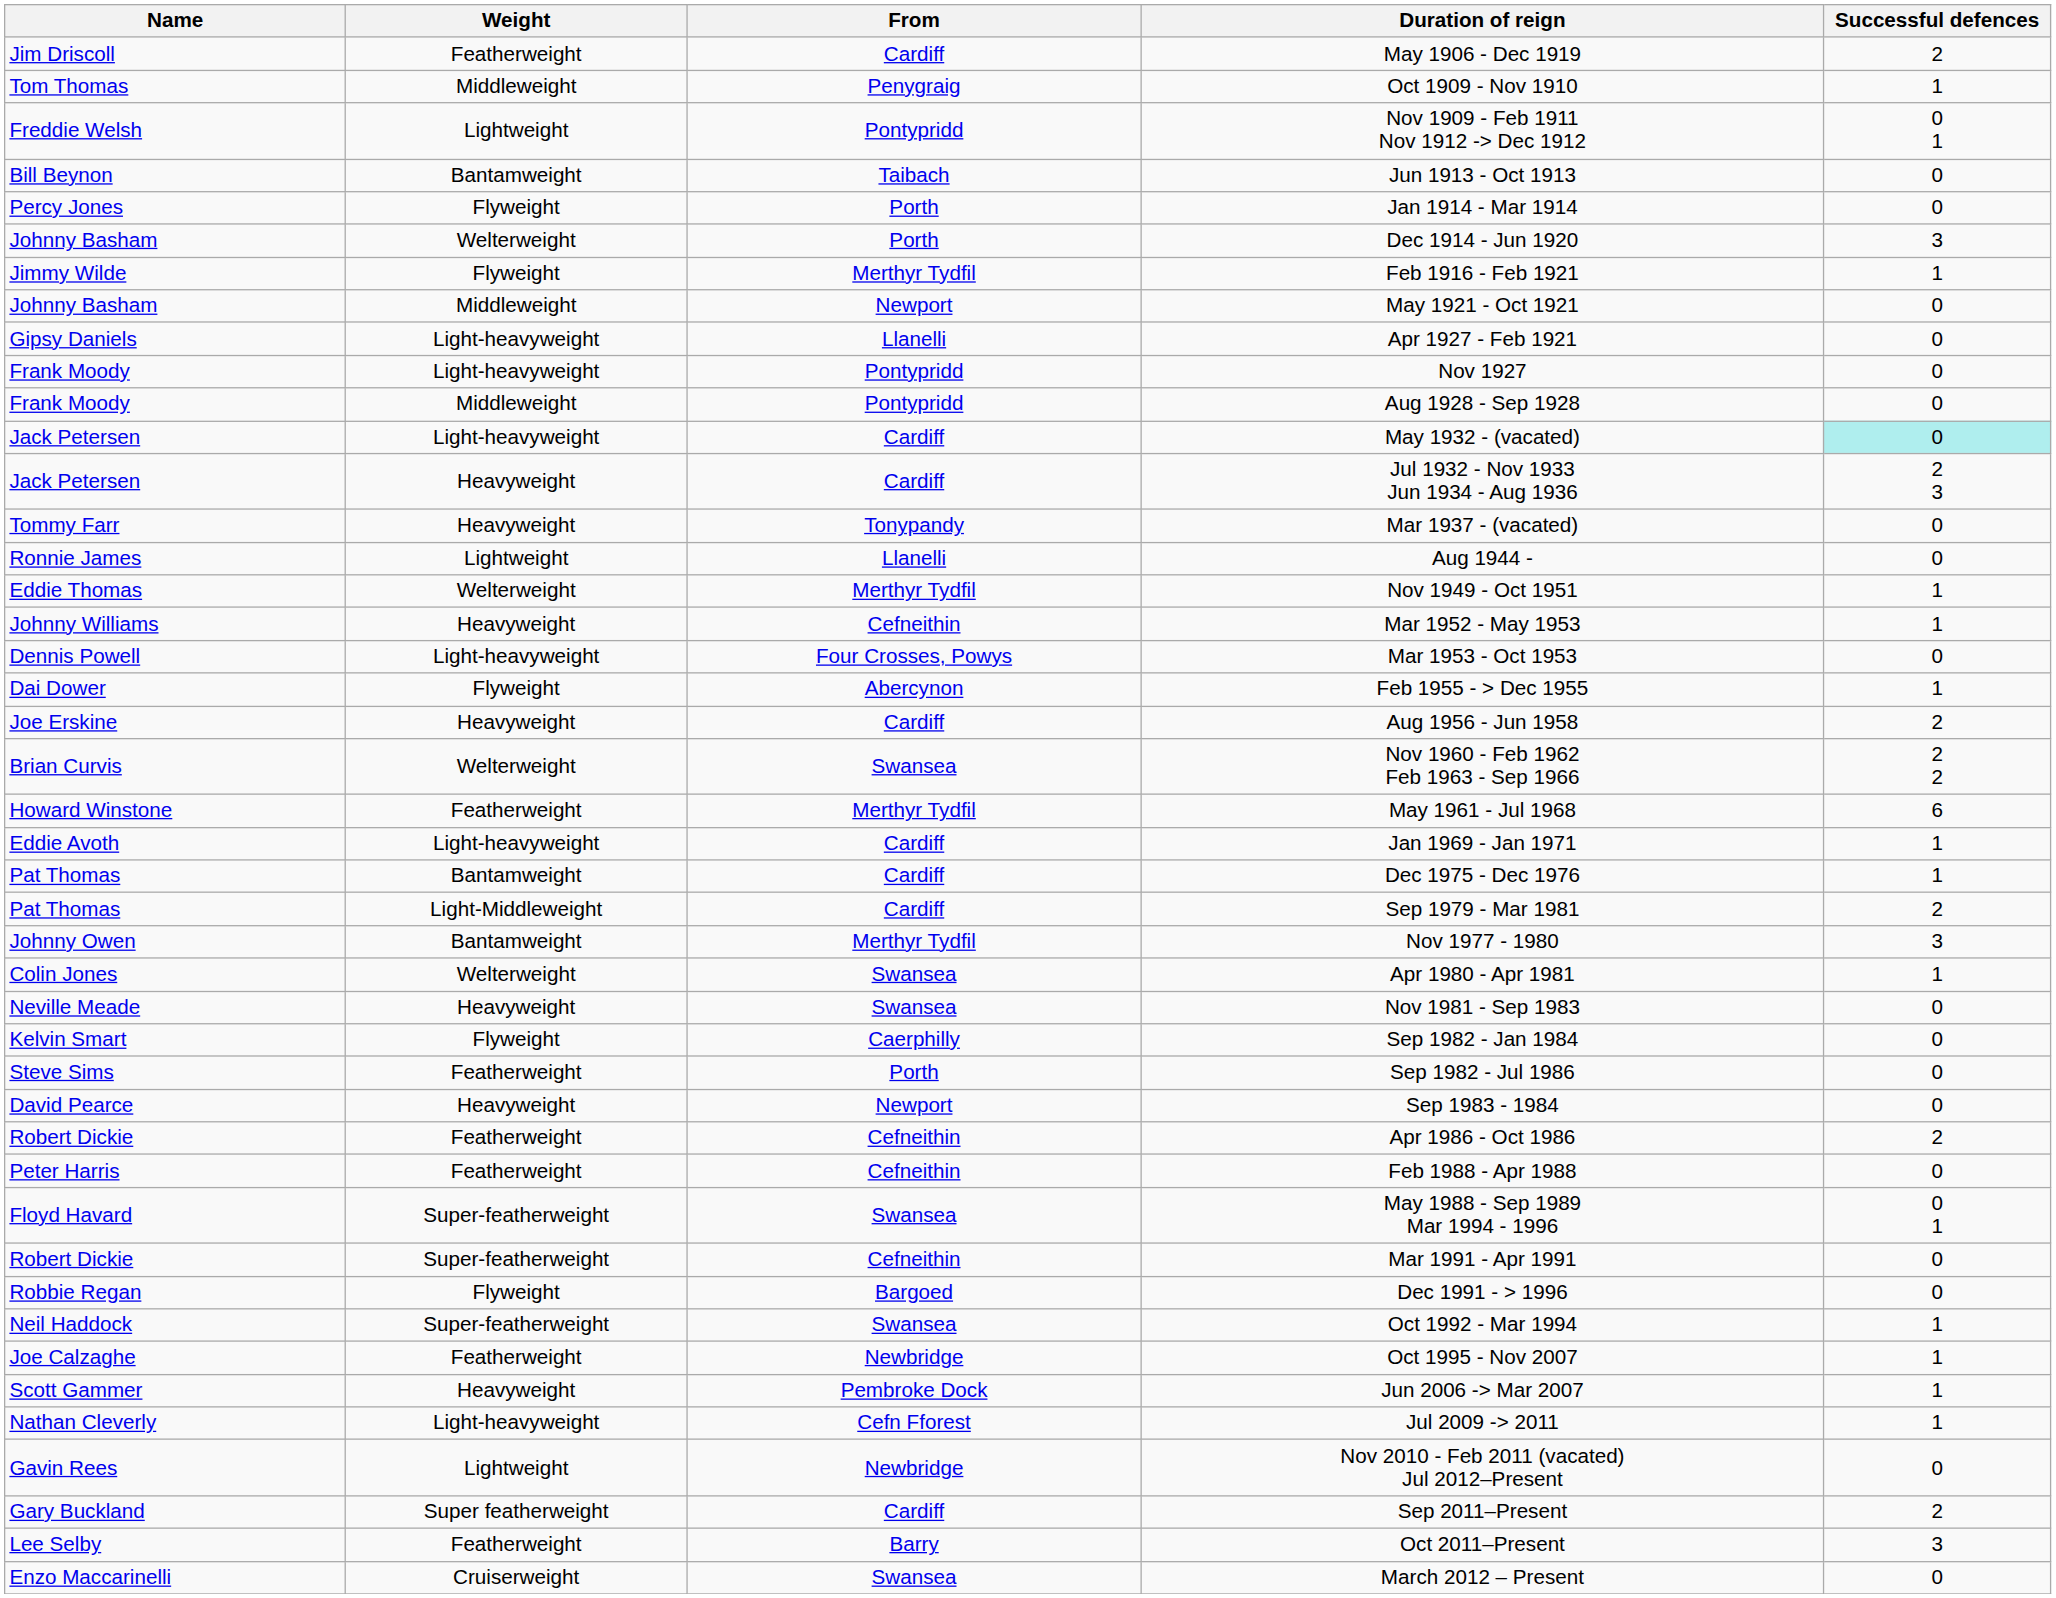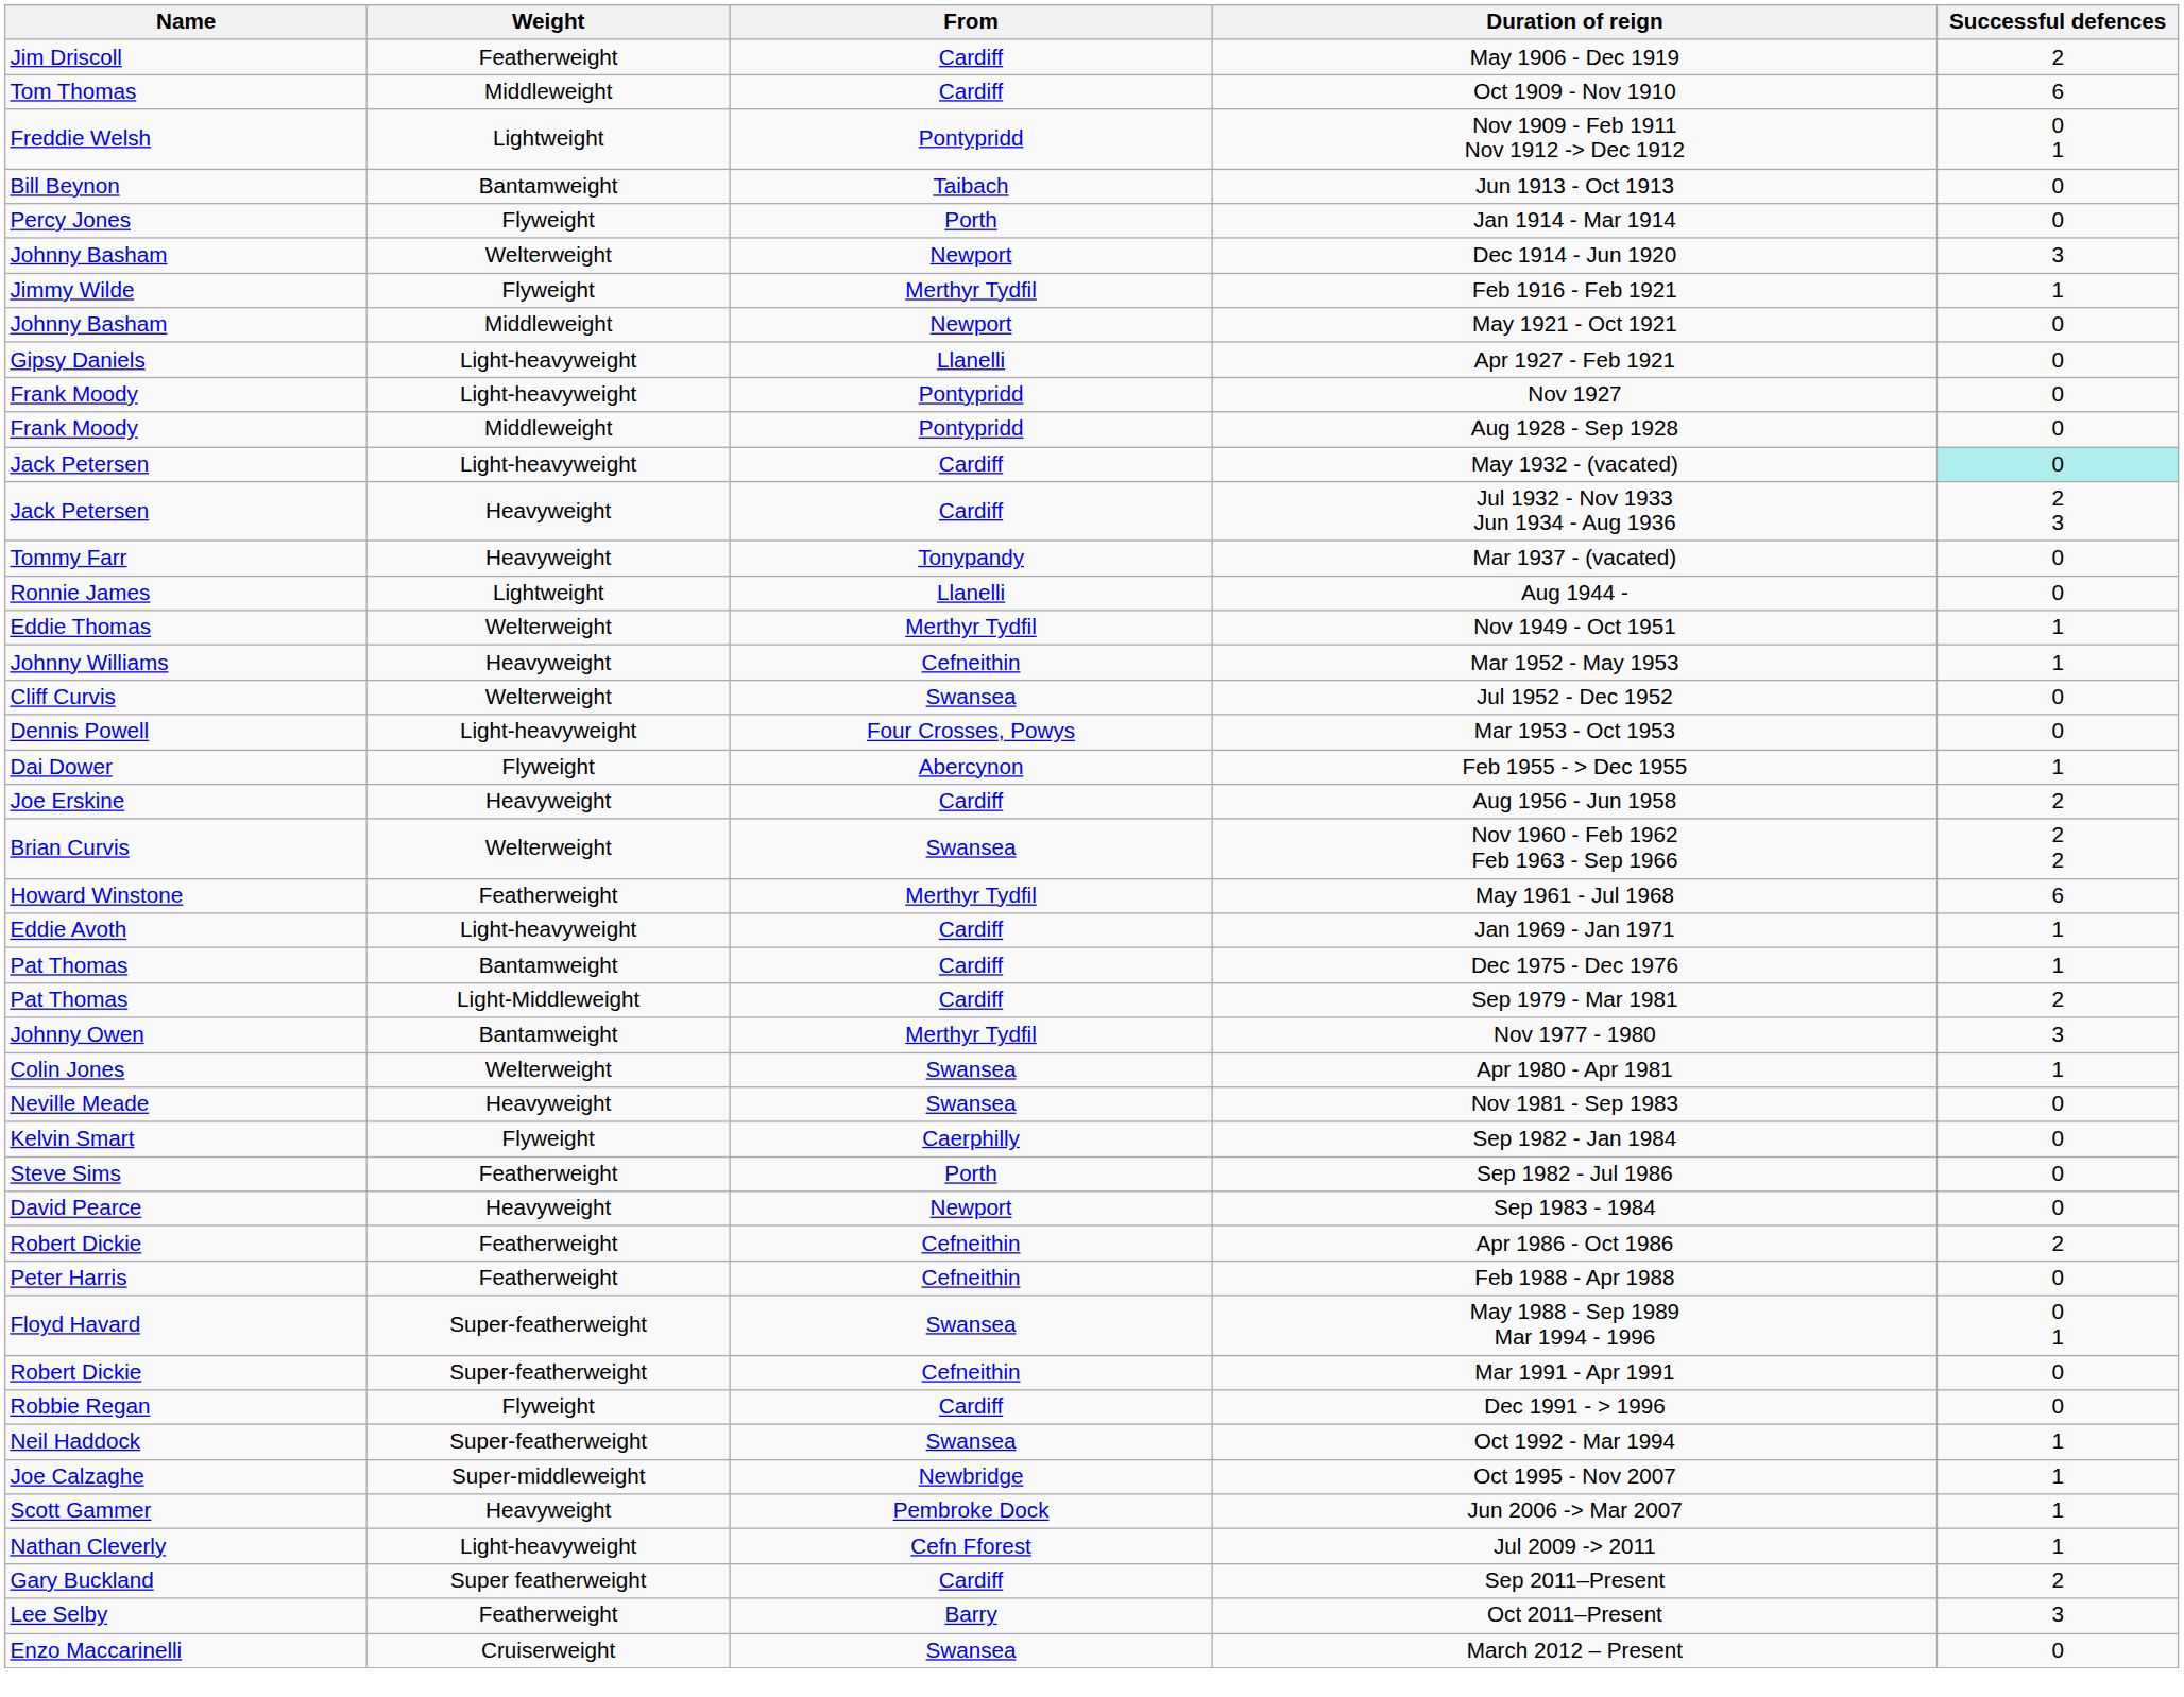Oct 1909 - Nov 1910 | From: Penygraig -> Cardiff
Oct 1909 - Nov 1910 | Successful defences: 1 -> 6
Dec 1914 - Jun 1920 | From: Porth -> Newport
+ row: Cliff Curvis | Welterweight | Swansea | Jul 1952 - Dec 1952 | 0
Dec 1991 - > 1996 | From: Bargoed -> Cardiff
Oct 1995 - Nov 2007 | Weight: Featherweight -> Super-middleweight
- row: Gavin Rees | Lightweight | Newbridge | Nov 2010 - Feb 2011 (vacated) Jul 2012–Present | 0
